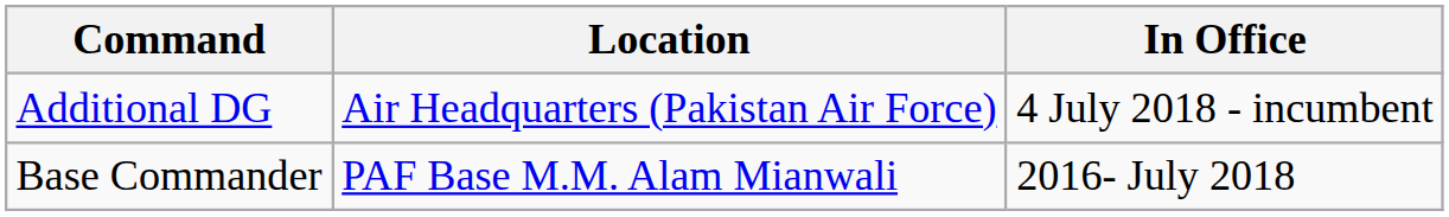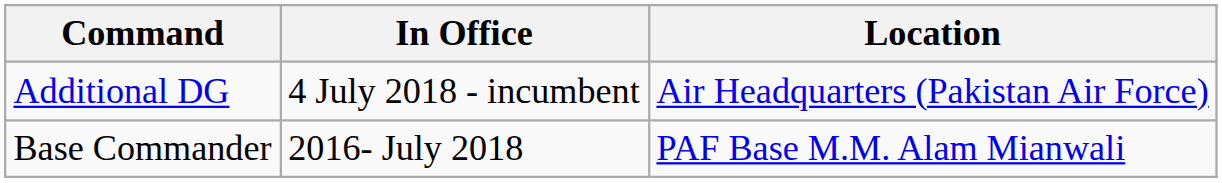columns swapped: Location <-> In Office
